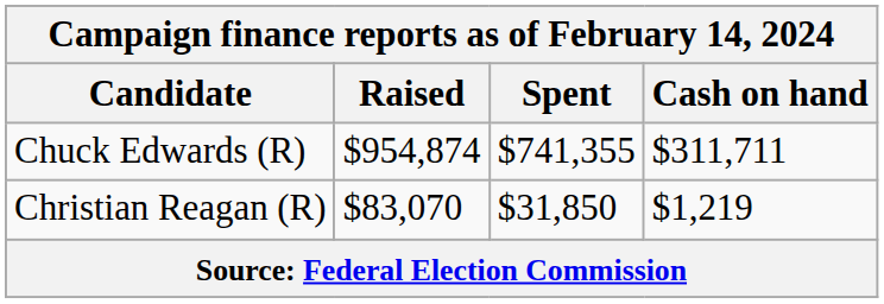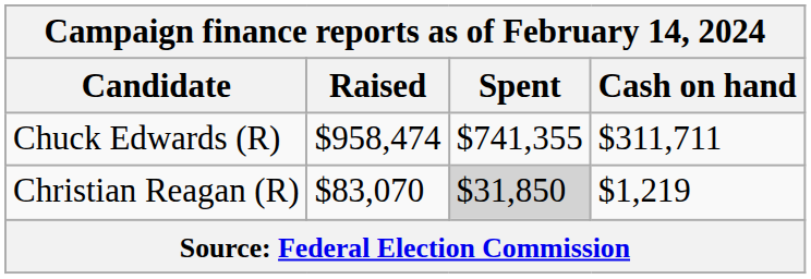Chuck Edwards (R) | Raised: $954,874 -> $958,474
Christian Reagan (R) | Spent: no background -> lightgrey background
